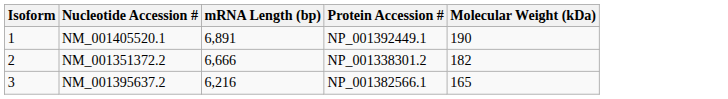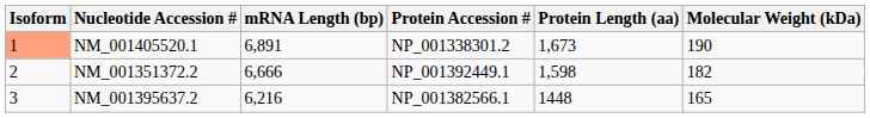+ column: Protein Length (aa) | 1,673 | 1,598 | 1448
NM_001405520.1 | Isoform: no background -> lightsalmon background
NM_001405520.1 | Protein Accession #: NP_001392449.1 -> NP_001338301.2
NM_001351372.2 | Protein Accession #: NP_001338301.2 -> NP_001392449.1
